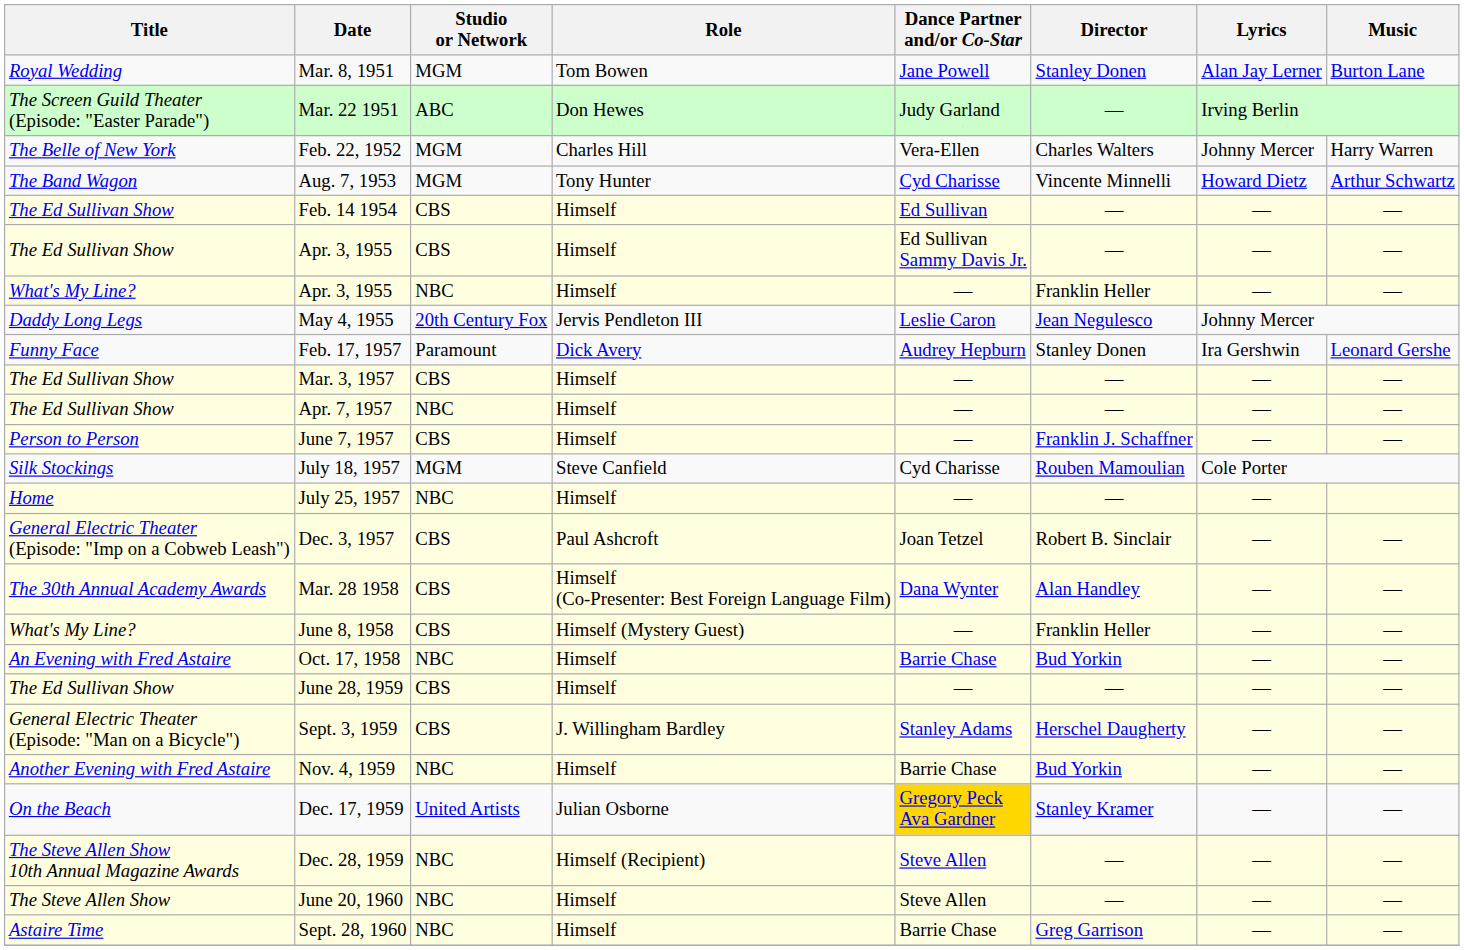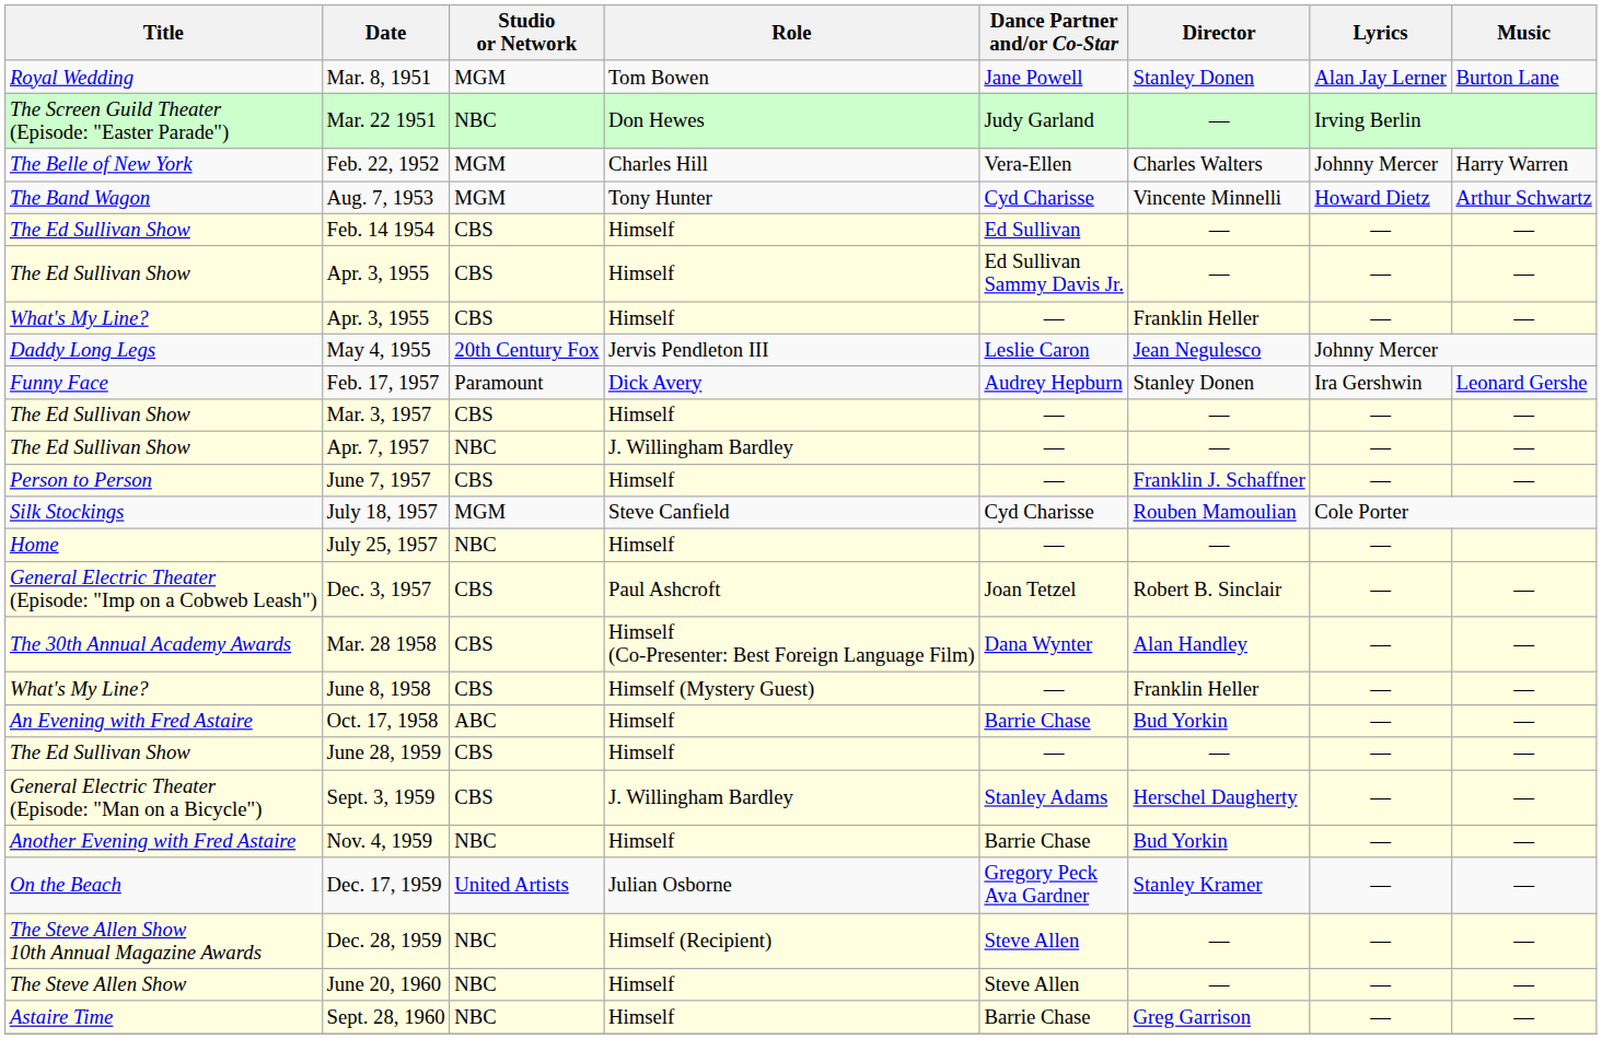Mar. 22 1951 | Studio or Network: ABC -> NBC
What's My Line? / Apr. 3, 1955 | Studio or Network: NBC -> CBS
Apr. 7, 1957 | Role: Himself -> J. Willingham Bardley
Oct. 17, 1958 | Studio or Network: NBC -> ABC
Dec. 17, 1959 | Dance Partner and/or Co-Star: gold background -> no background
